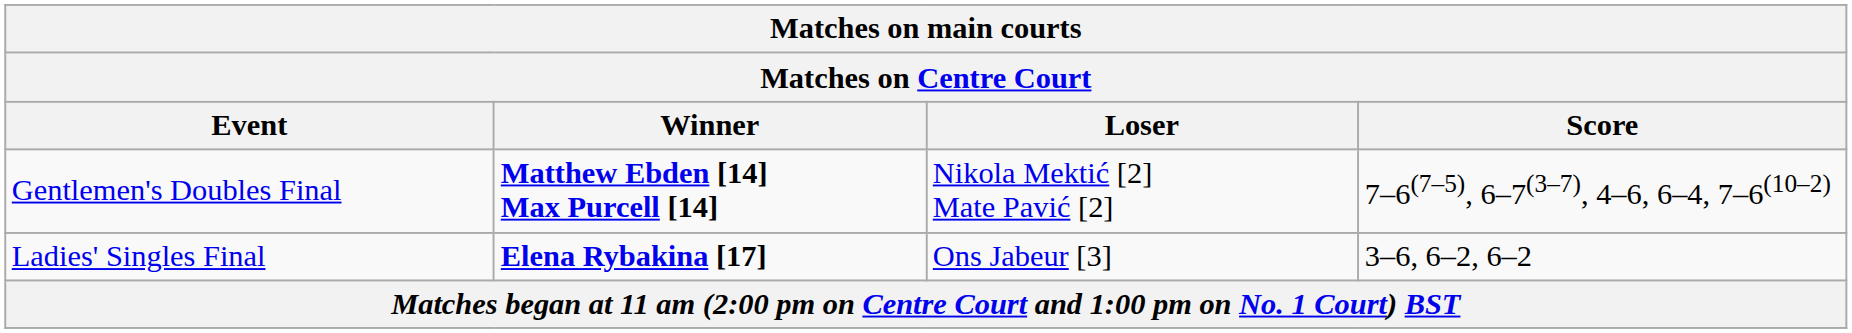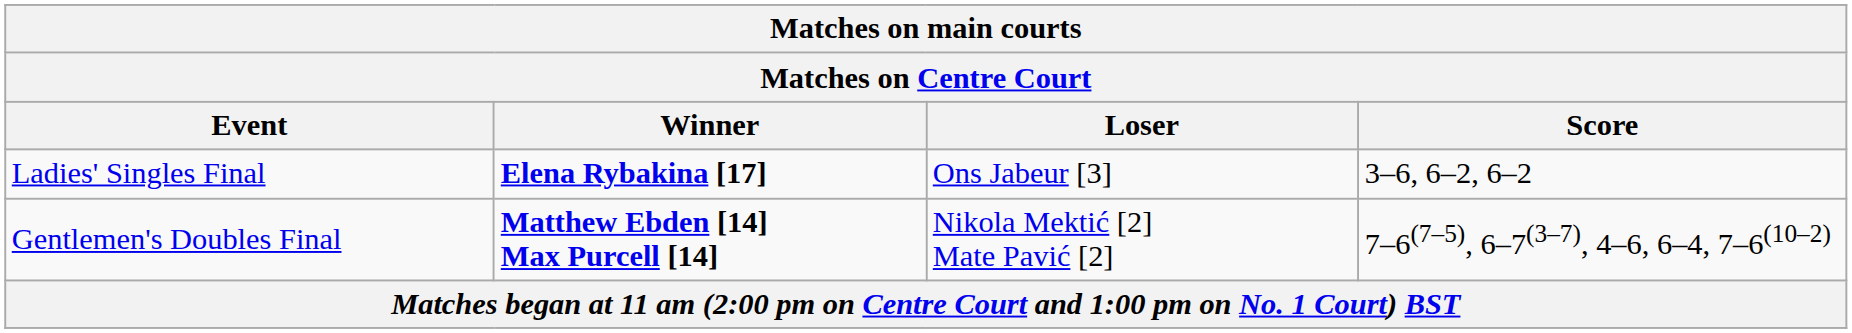rows swapped: Ladies' Singles Final <-> Gentlemen's Doubles Final
